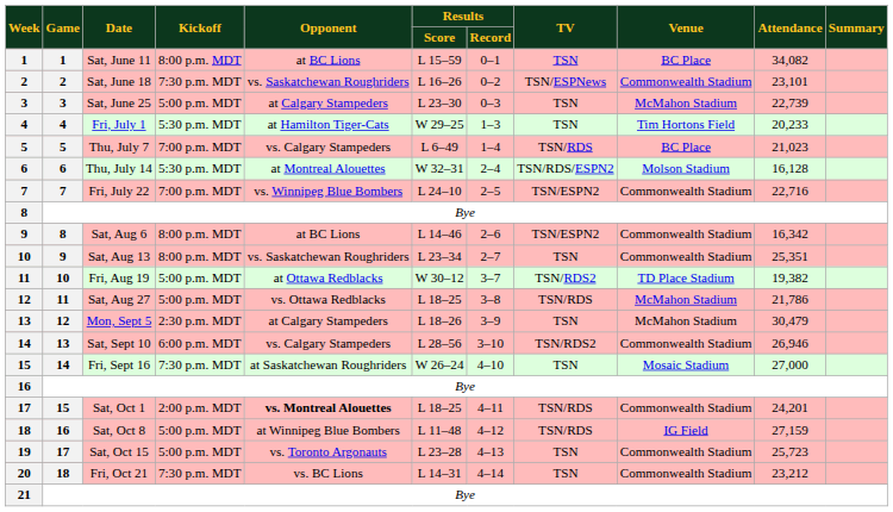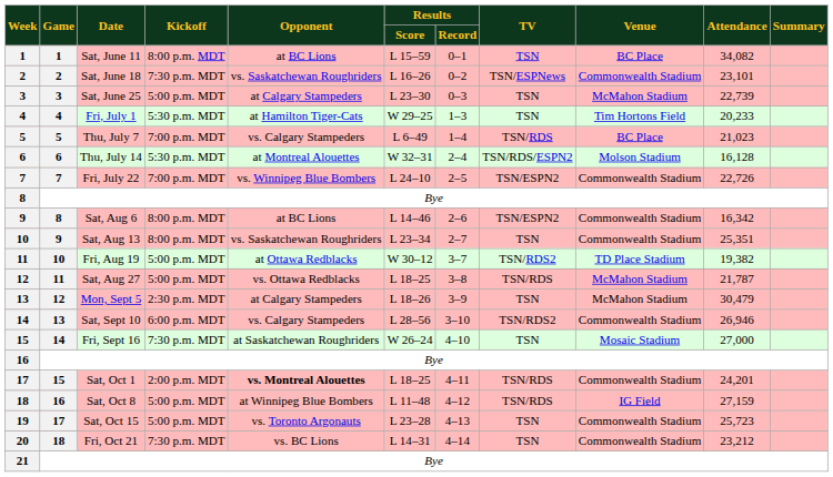Fri, July 22 | Attendance: 22,716 -> 22,726
Sat, Aug 27 | Attendance: 21,786 -> 21,787
